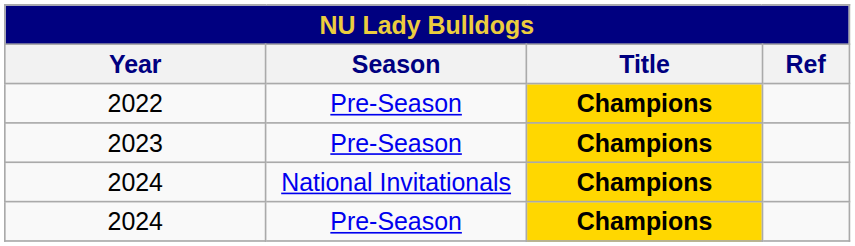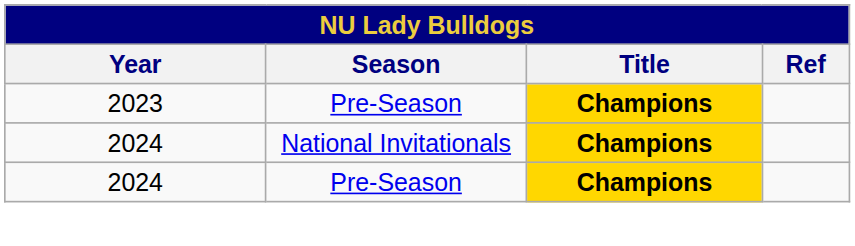- row: 2022 | Pre-Season | Champions
